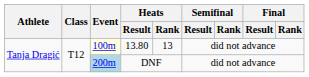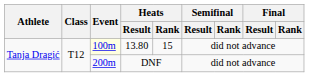13.80 | Heats / Rank: 13 -> 15
DNF | Event: lightblue background -> no background
